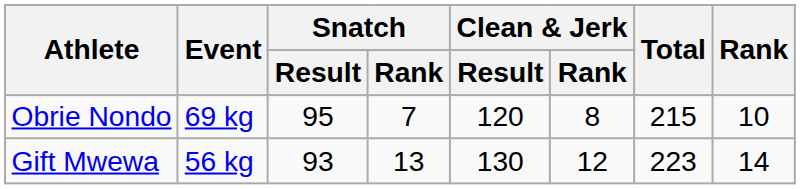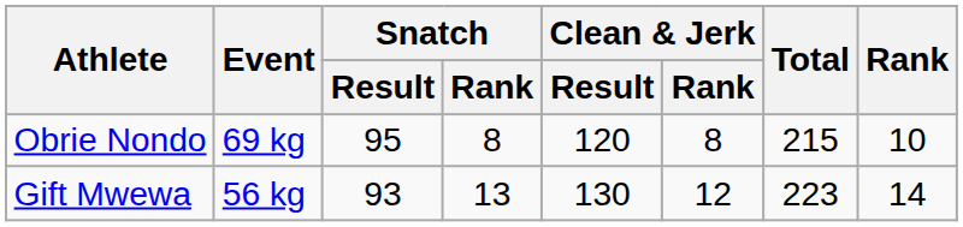Obrie Nondo | Snatch / Rank: 7 -> 8
